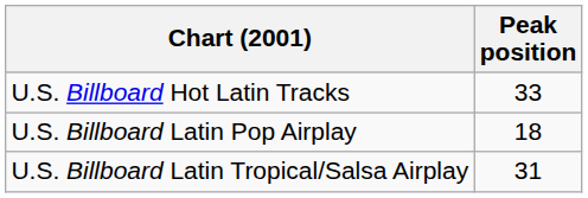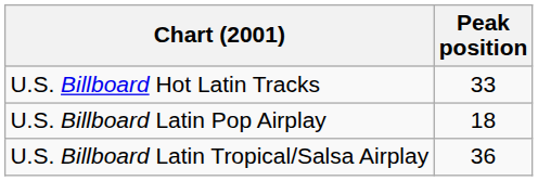U.S. Billboard Latin Tropical/Salsa Airplay | Peak position: 31 -> 36
